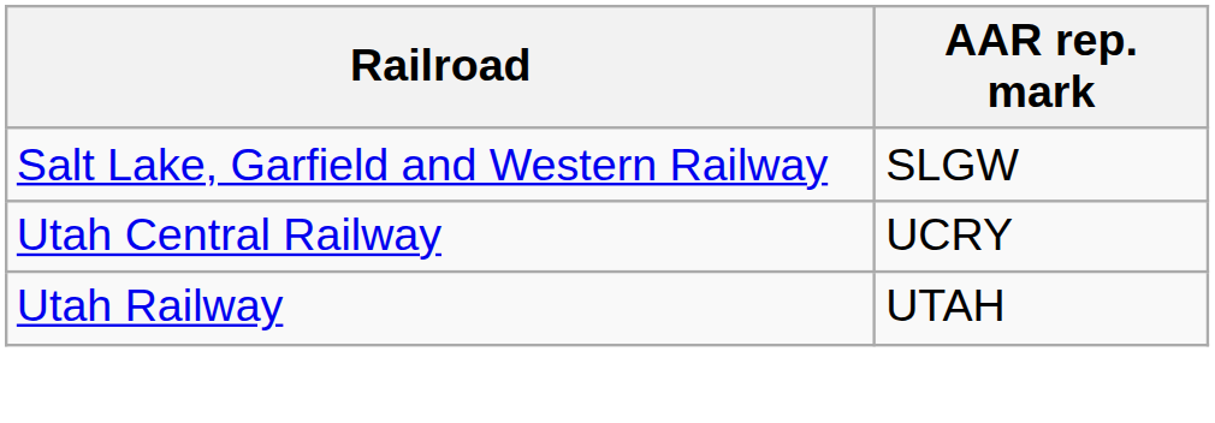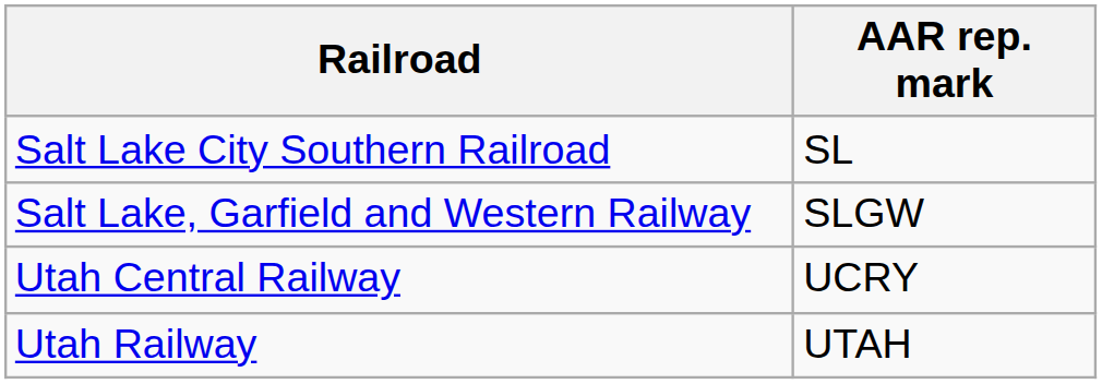+ row: Salt Lake City Southern Railroad | SL
